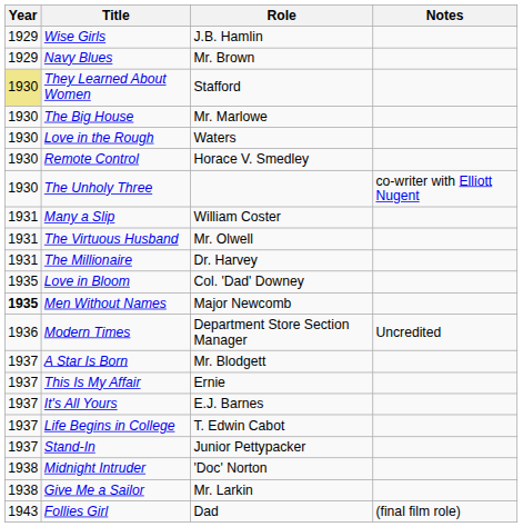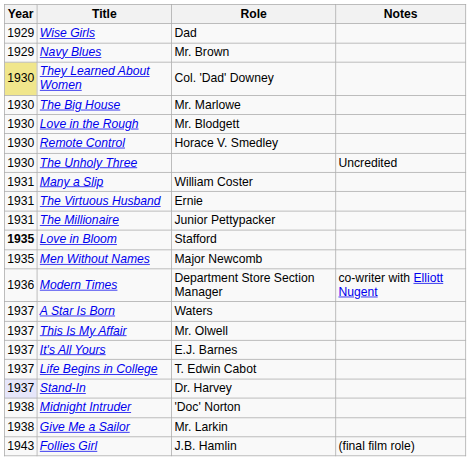Wise Girls | Role: J.B. Hamlin -> Dad
They Learned About Women | Role: Stafford -> Col. 'Dad' Downey
Love in the Rough | Role: Waters -> Mr. Blodgett
The Unholy Three | Notes: co-writer with Elliott Nugent -> Uncredited
The Virtuous Husband | Role: Mr. Olwell -> Ernie
The Millionaire | Role: Dr. Harvey -> Junior Pettypacker
Love in Bloom | Year: normal -> bold
Love in Bloom | Role: Col. 'Dad' Downey -> Stafford
Men Without Names | Year: bold -> normal
Modern Times | Notes: Uncredited -> co-writer with Elliott Nugent
A Star Is Born | Role: Mr. Blodgett -> Waters
This Is My Affair | Role: Ernie -> Mr. Olwell
Stand-In | Year: no background -> lavender background
Stand-In | Role: Junior Pettypacker -> Dr. Harvey
Follies Girl | Role: Dad -> J.B. Hamlin
